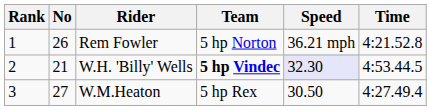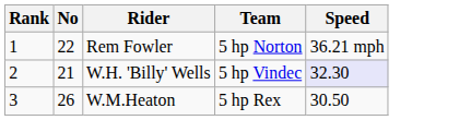- column: Time | 4:21.52.8 | 4:53.44.5 | 4:27.49.4
Rem Fowler | No: 26 -> 22
W.H. 'Billy' Wells | Team: bold -> normal
W.M.Heaton | No: 27 -> 26
